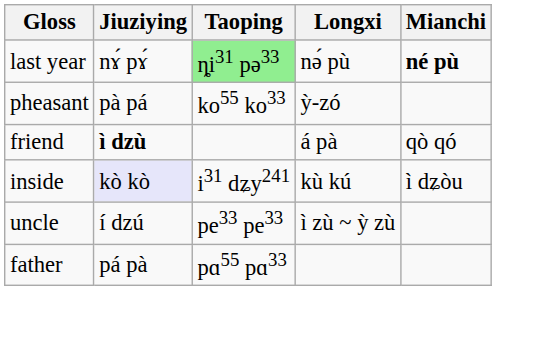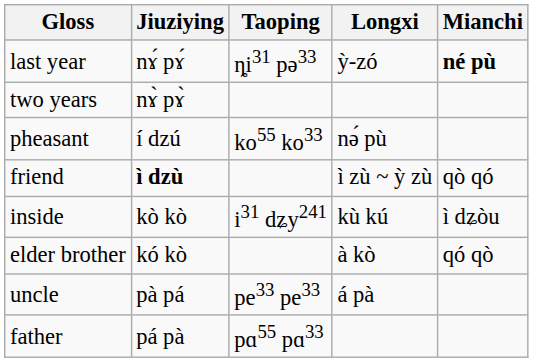last year | Taoping: lightgreen background -> no background
last year | Longxi: nǝ́ pù -> ỳ-zó
+ row: two years | nɤ̀ pɤ̀
pheasant | Jiuziying: pà pá -> í dzú
pheasant | Longxi: ỳ-zó -> nǝ́ pù
friend | Longxi: á pà -> ì zù ~ ỳ zù
inside | Jiuziying: lavender background -> no background
+ row: elder brother | kó kò | à kò | qó qò
uncle | Jiuziying: í dzú -> pà pá
uncle | Longxi: ì zù ~ ỳ zù -> á pà
